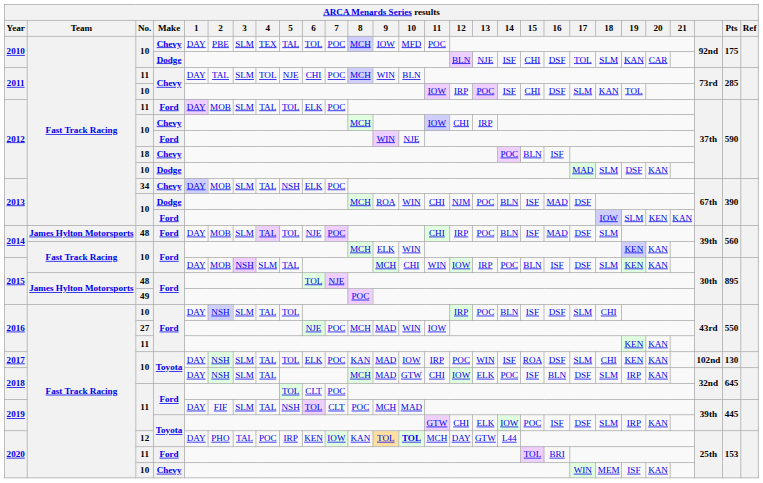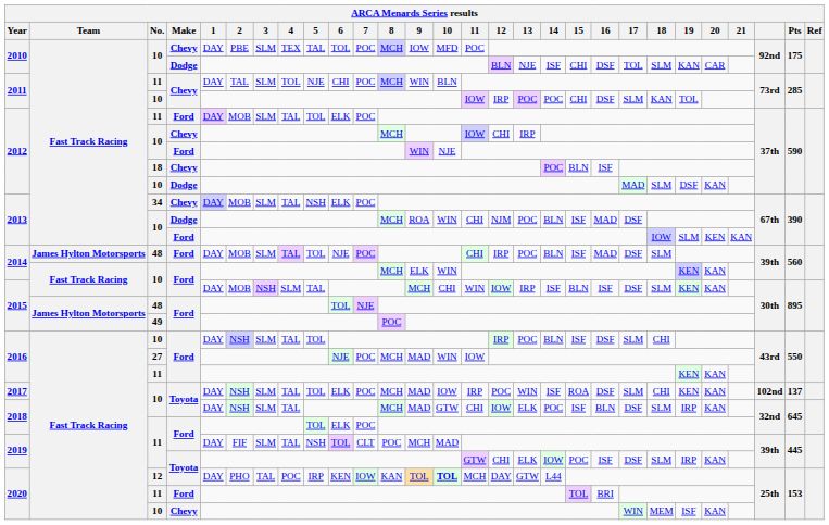2011 / 10 | 14: ISF -> POC
2015 / 10 | 14: POC -> ISF
2017 | 8: KAN -> MCH
2017 | Pts: 130 -> 137
2018 / 11 | 6: CLT -> ELK
